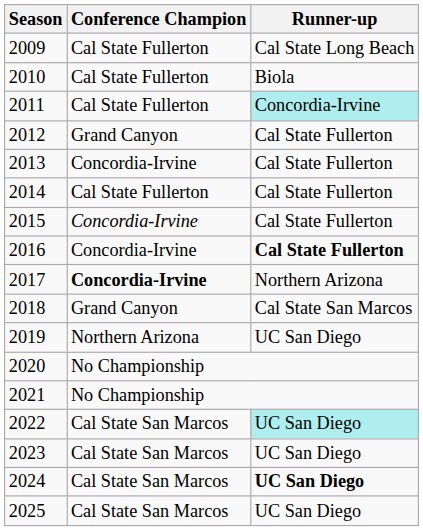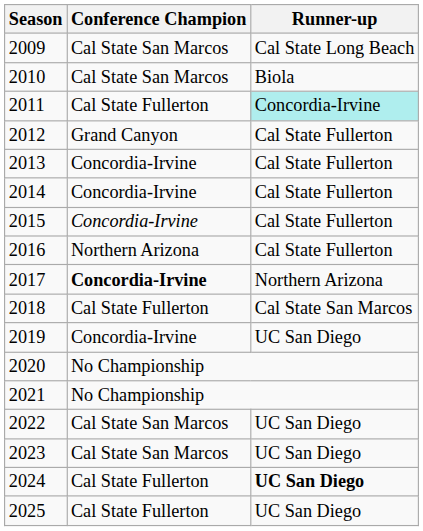2009 | Conference Champion: Cal State Fullerton -> Cal State San Marcos
2010 | Conference Champion: Cal State Fullerton -> Cal State San Marcos
2014 | Conference Champion: Cal State Fullerton -> Concordia-Irvine
2016 | Conference Champion: Concordia-Irvine -> Northern Arizona
2016 | Runner-up: bold -> normal
2018 | Conference Champion: Grand Canyon -> Cal State Fullerton
2019 | Conference Champion: Northern Arizona -> Concordia-Irvine
2022 | Runner-up: paleturquoise background -> no background
2024 | Conference Champion: Cal State San Marcos -> Cal State Fullerton
2025 | Conference Champion: Cal State San Marcos -> Cal State Fullerton
